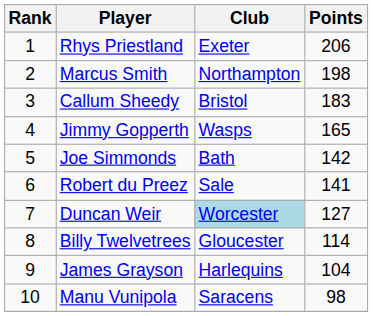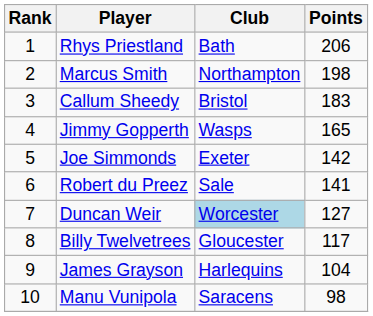Rhys Priestland | Club: Exeter -> Bath
Joe Simmonds | Club: Bath -> Exeter
Billy Twelvetrees | Points: 114 -> 117
